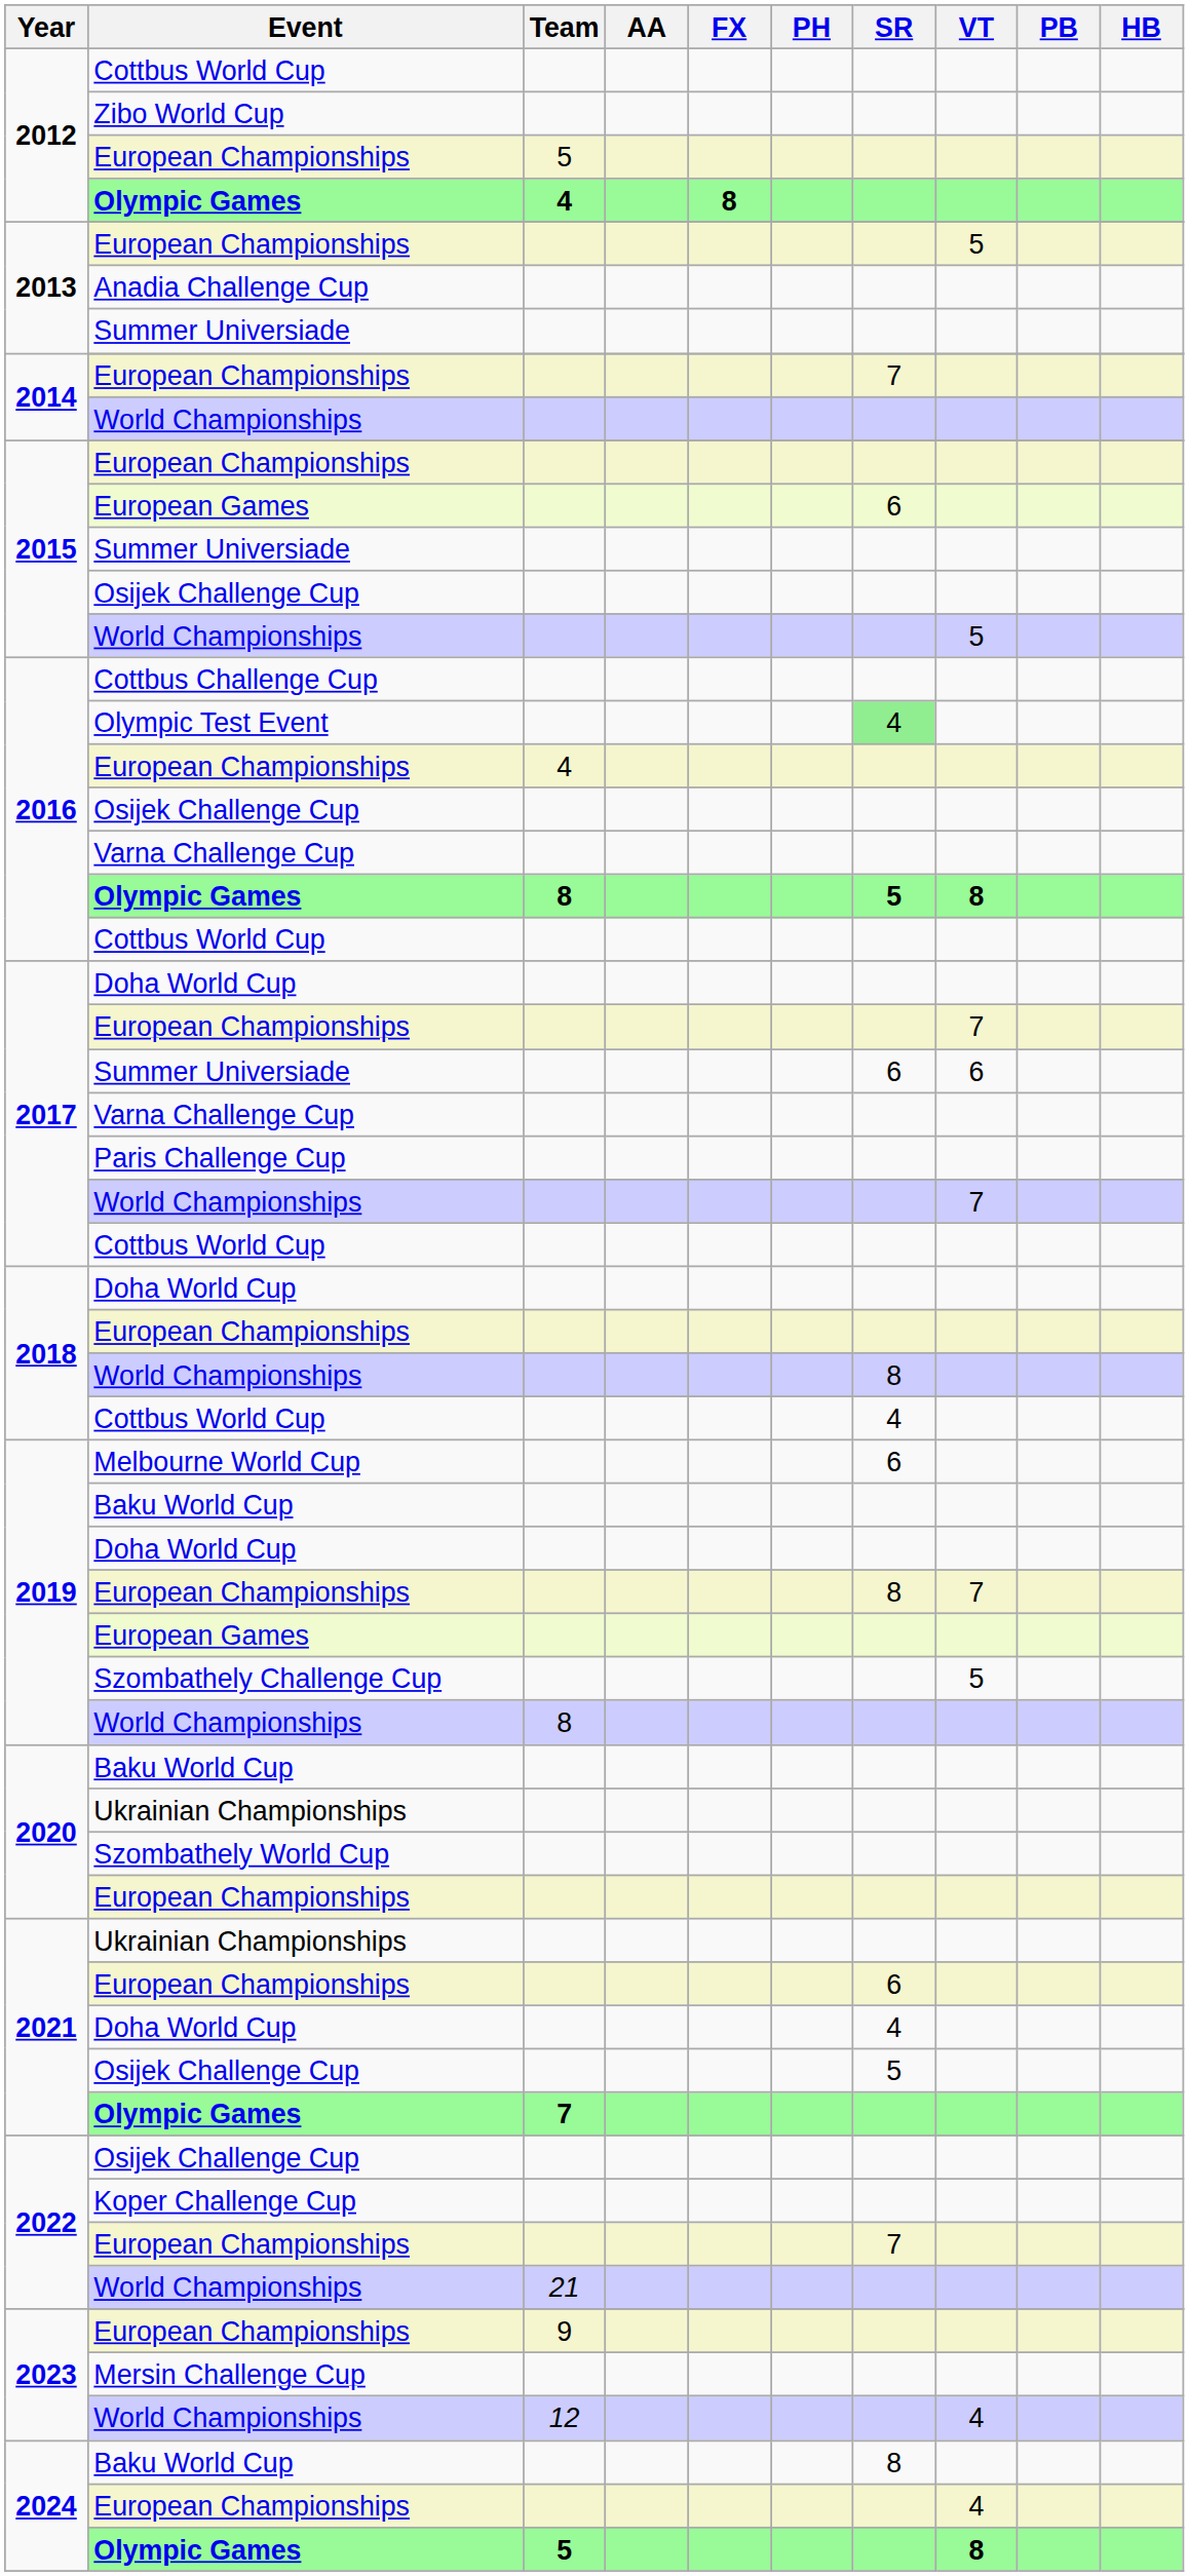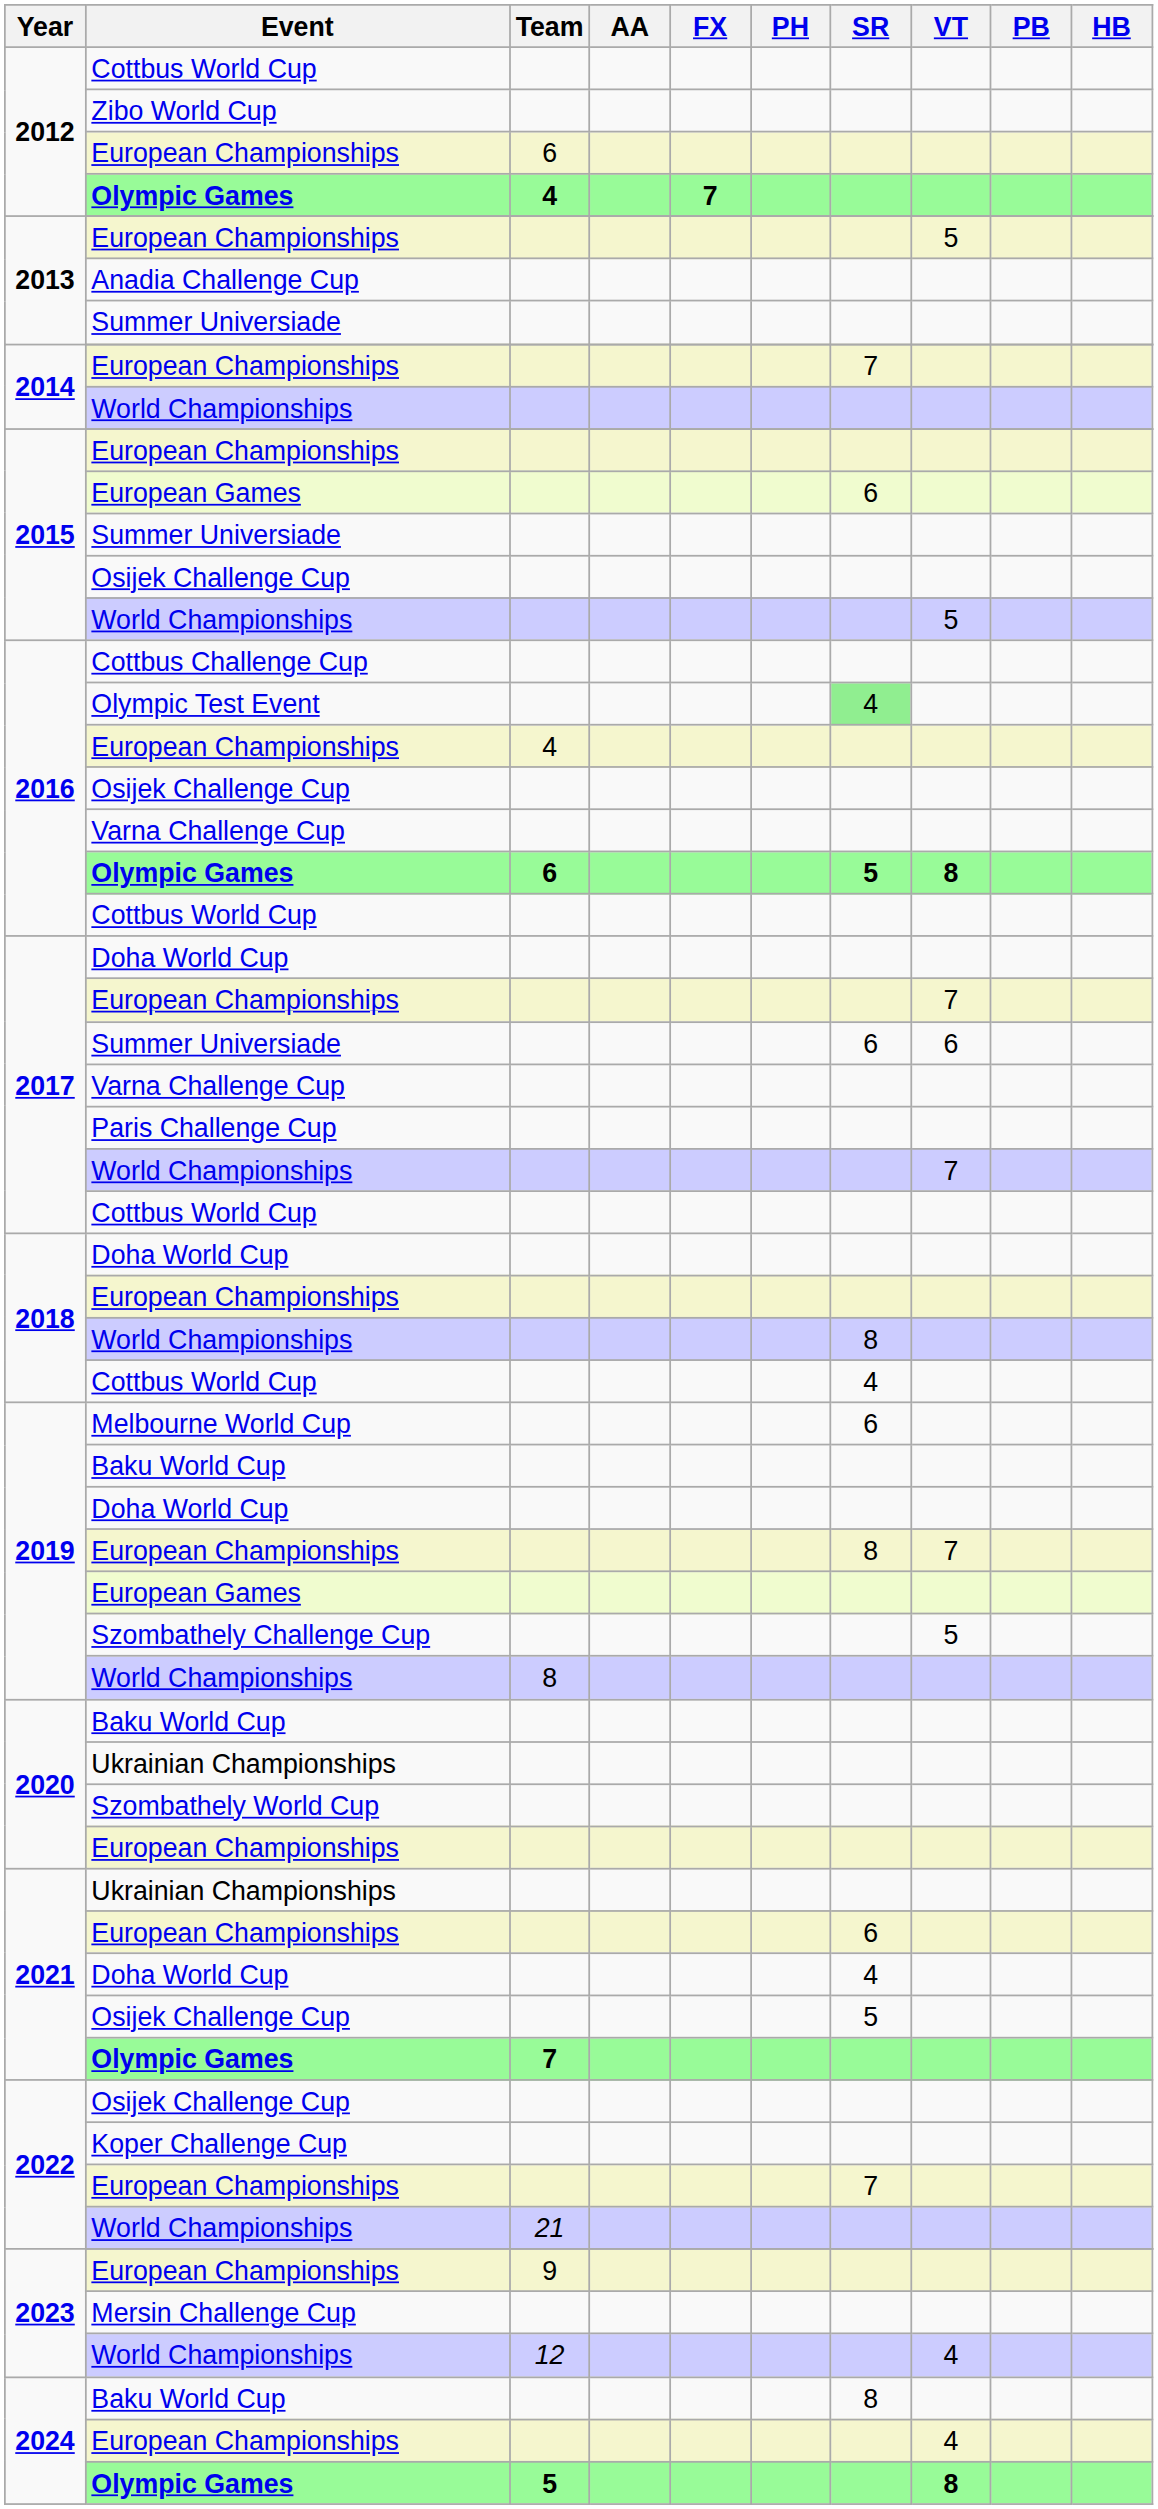2012 / European Championships | Team: 5 -> 6
2012 / Olympic Games | FX: 8 -> 7
2016 / Olympic Games | Team: 8 -> 6
